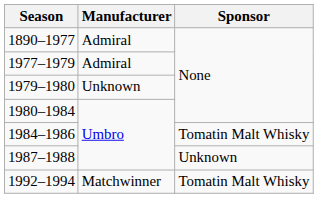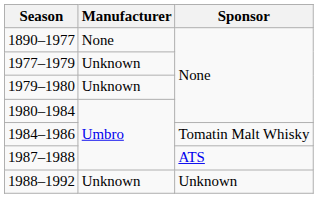1890–1977 | Manufacturer: Admiral -> None
1977–1979 | Manufacturer: Admiral -> Unknown
1987–1988 | Sponsor: Unknown -> ATS
+ row: 1988–1992 | Unknown | Unknown
- row: 1992–1994 | Matchwinner | Tomatin Malt Whisky
